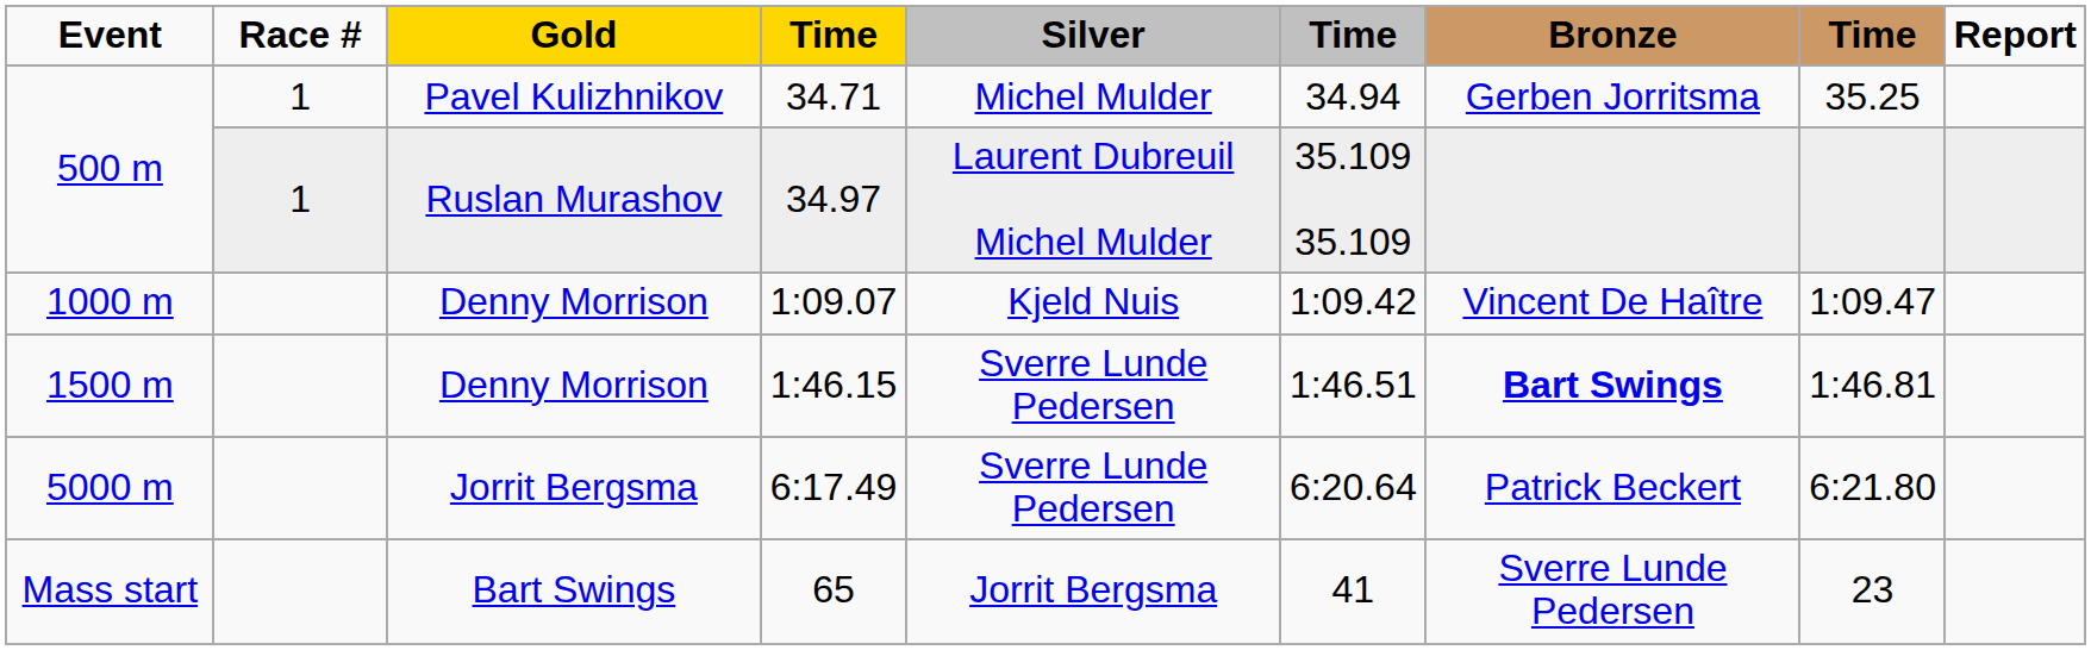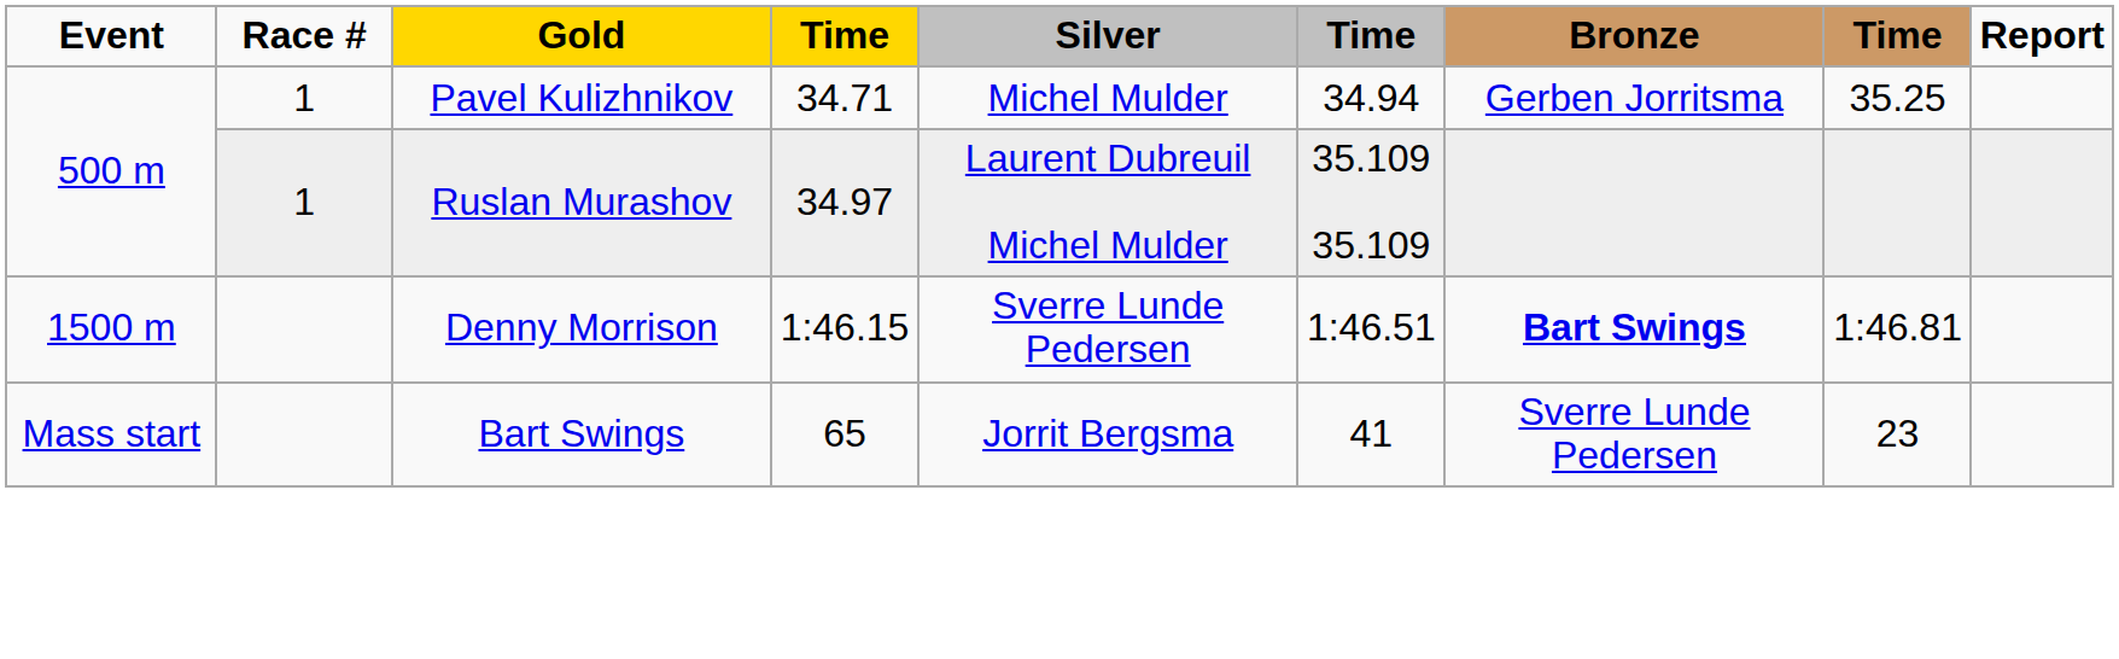- row: 1000 m | Denny Morrison | 1:09.07 | Kjeld Nuis | 1:09.42 | Vincent De Haître | 1:09.47
- row: 5000 m | Jorrit Bergsma | 6:17.49 | Sverre Lunde Pedersen | 6:20.64 | Patrick Beckert | 6:21.80
